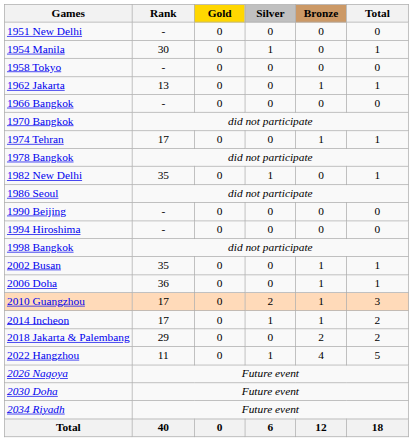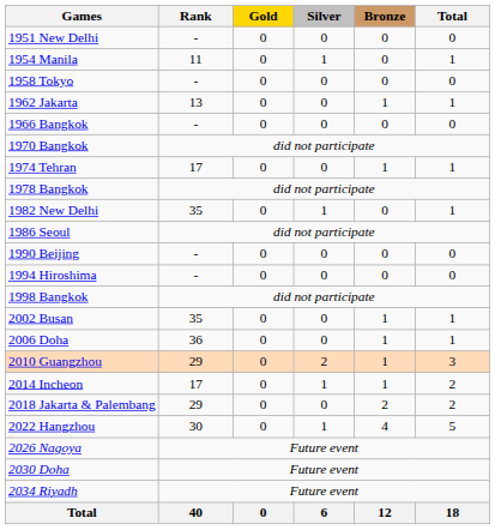1954 Manila | Rank: 30 -> 11
2010 Guangzhou | Rank: 17 -> 29
2022 Hangzhou | Rank: 11 -> 30
